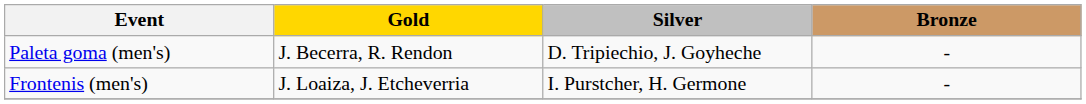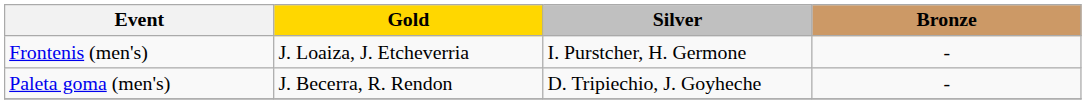rows swapped: Paleta goma (men's) <-> Frontenis (men's)
